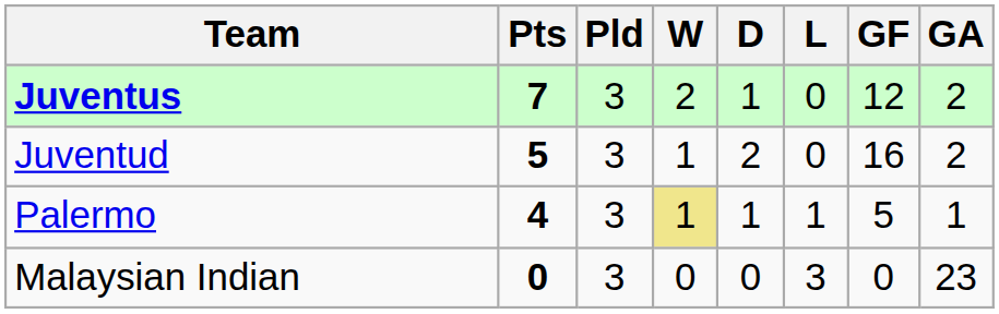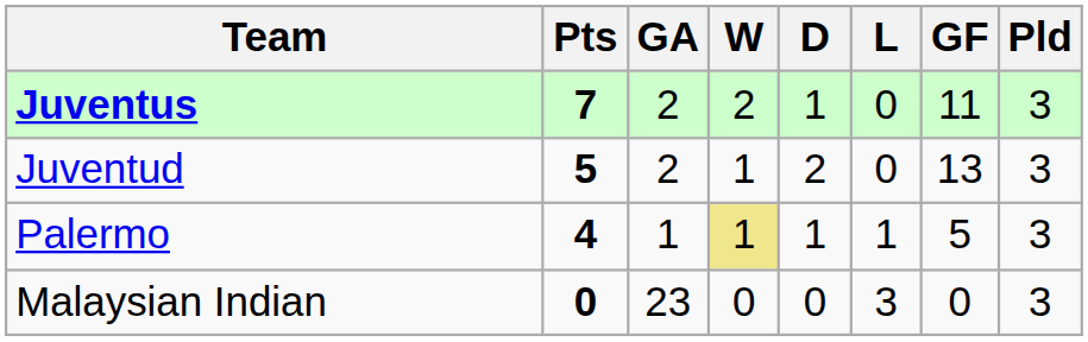columns swapped: Pld <-> GA
Juventus | GF: 12 -> 11
Juventud | GF: 16 -> 13
